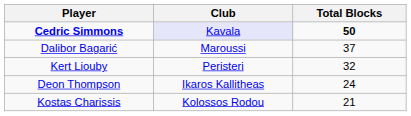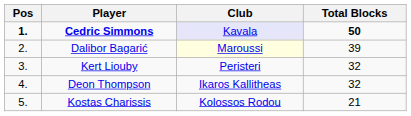+ column: Pos | 1. | 2. | 3. | 4. | 5.
Dalibor Bagarić | Club: no background -> lightyellow background
Dalibor Bagarić | Total Blocks: 37 -> 39
Deon Thompson | Total Blocks: 24 -> 32
